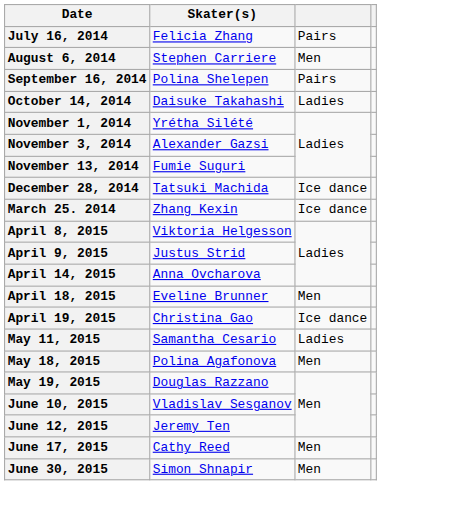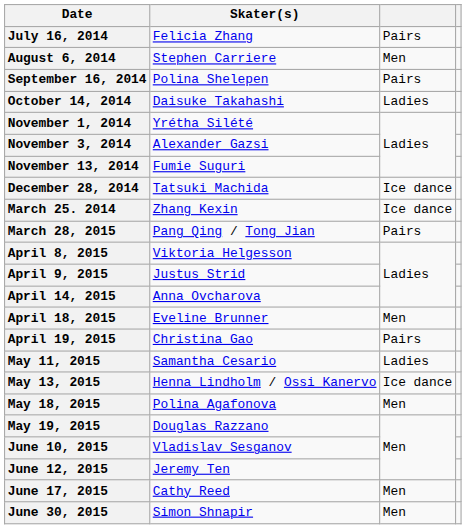+ row: March 28, 2015 | Pang Qing / Tong Jian | Pairs
April 19, 2015 | column 3: Ice dance -> Pairs
+ row: May 13, 2015 | Henna Lindholm / Ossi Kanervo | Ice dance
